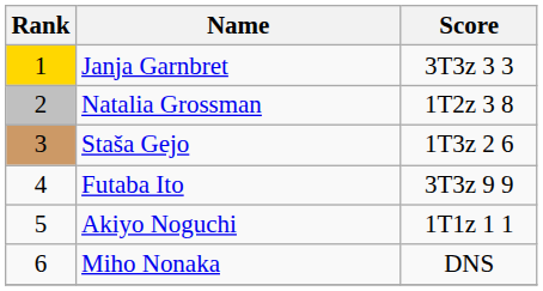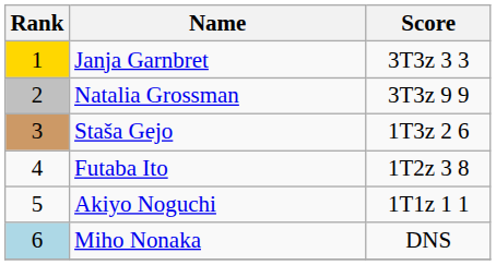Natalia Grossman | Score: 1T2z 3 8 -> 3T3z 9 9
Futaba Ito | Score: 3T3z 9 9 -> 1T2z 3 8
Miho Nonaka | Rank: no background -> lightblue background
